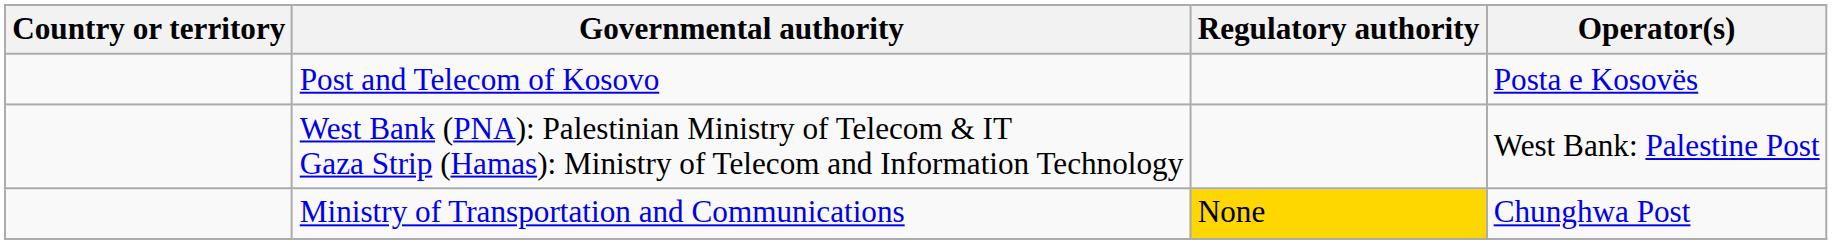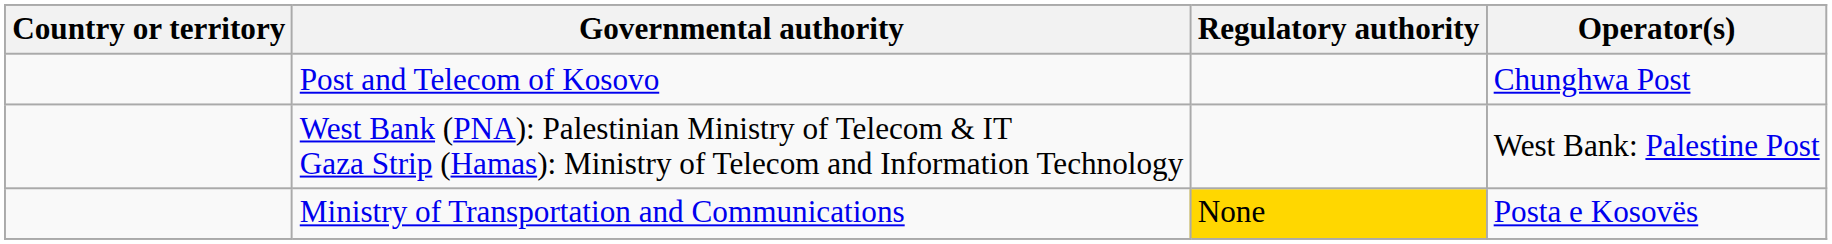Post and Telecom of Kosovo | Operator(s): Posta e Kosovës -> Chunghwa Post
Ministry of Transportation and Communications | Operator(s): Chunghwa Post -> Posta e Kosovës
